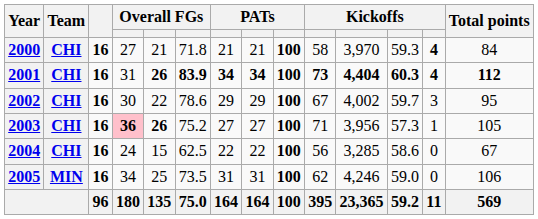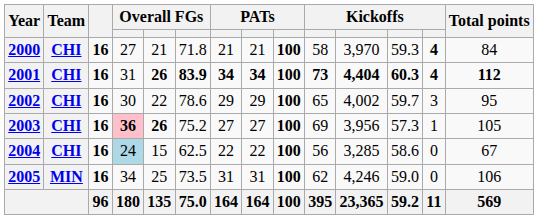2002 | column 10: 67 -> 65
2003 | column 10: 71 -> 69
2004 | column 4: no background -> lightblue background
